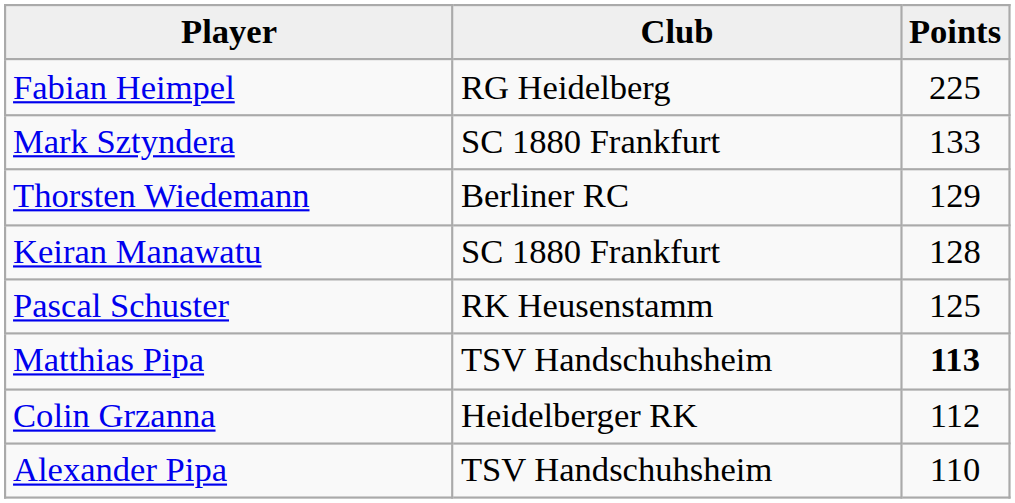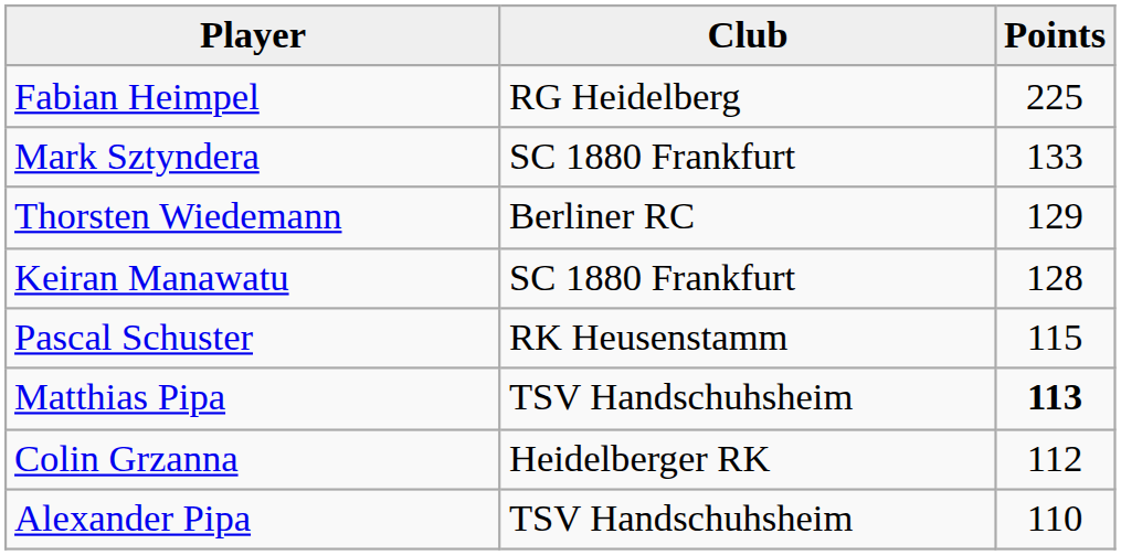Pascal Schuster | Points: 125 -> 115
